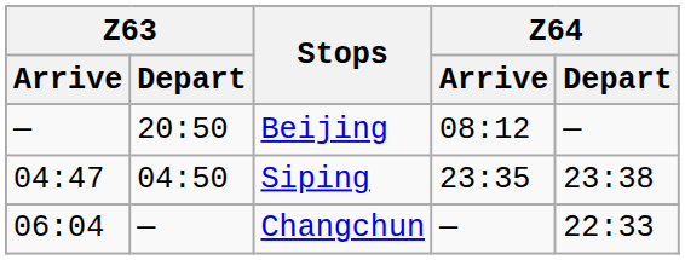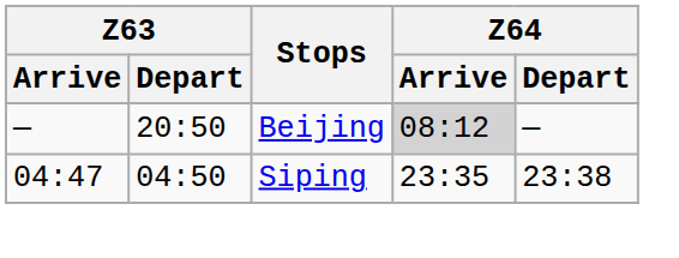Beijing | Z64 / Arrive: no background -> lightgrey background
- row: 06:04 | — | Changchun | — | 22:33
